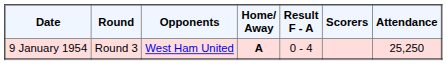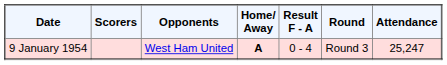columns swapped: Round <-> Scorers
9 January 1954 | Attendance: 25,250 -> 25,247
